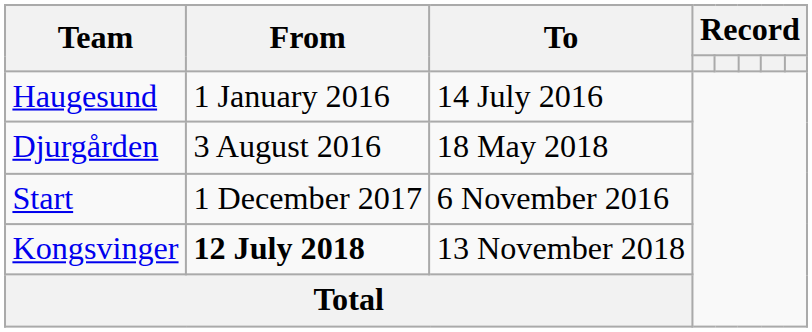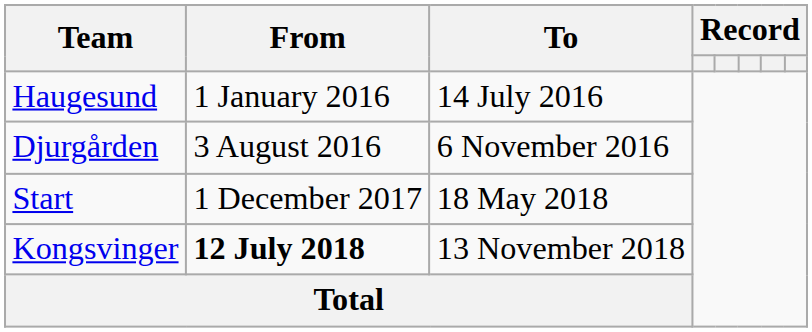Djurgården | To: 18 May 2018 -> 6 November 2016
Start | To: 6 November 2016 -> 18 May 2018
